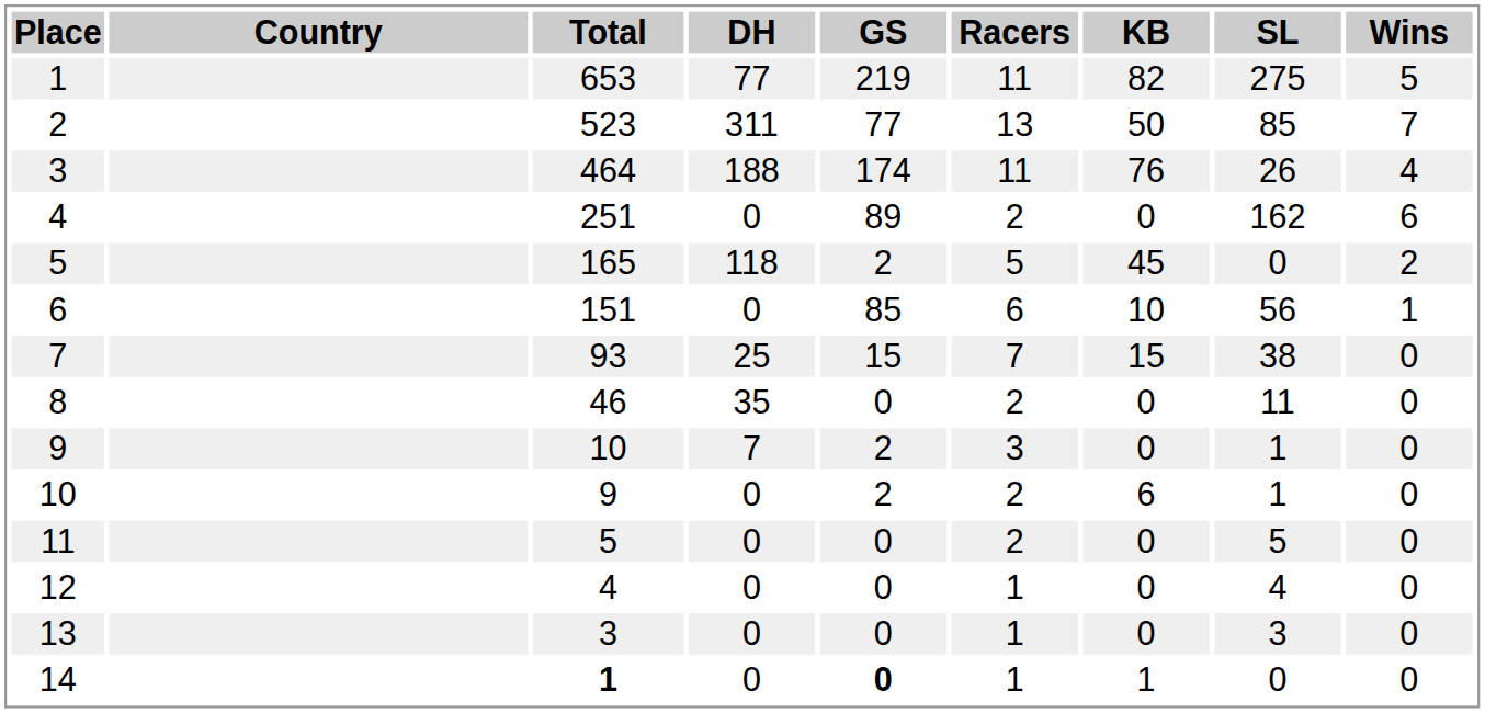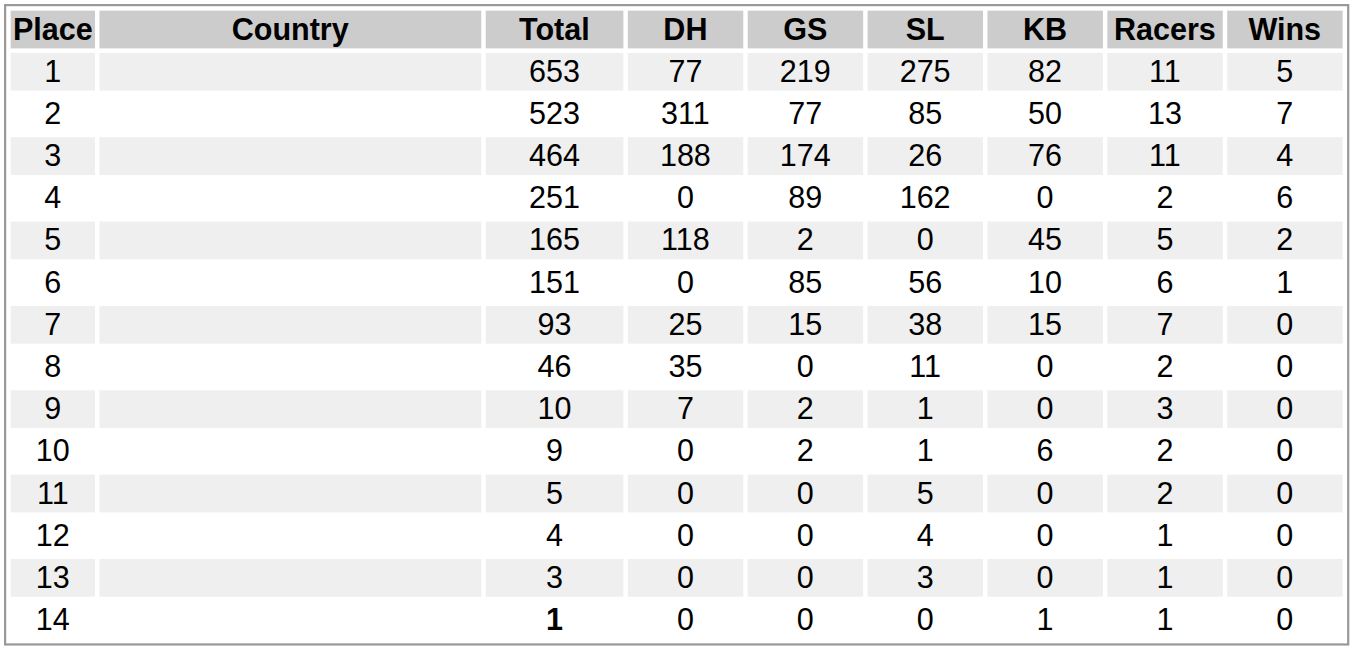columns swapped: SL <-> Racers
14 | GS: bold -> normal
